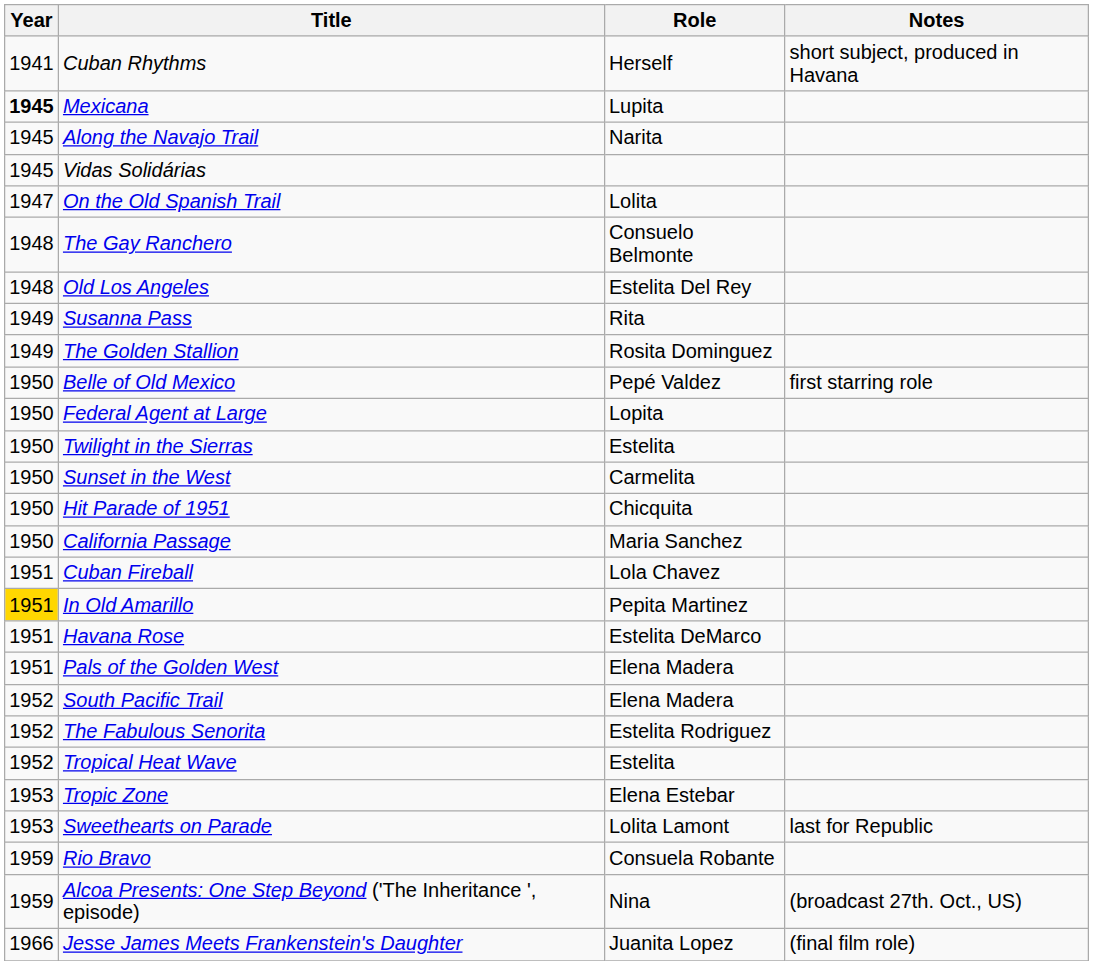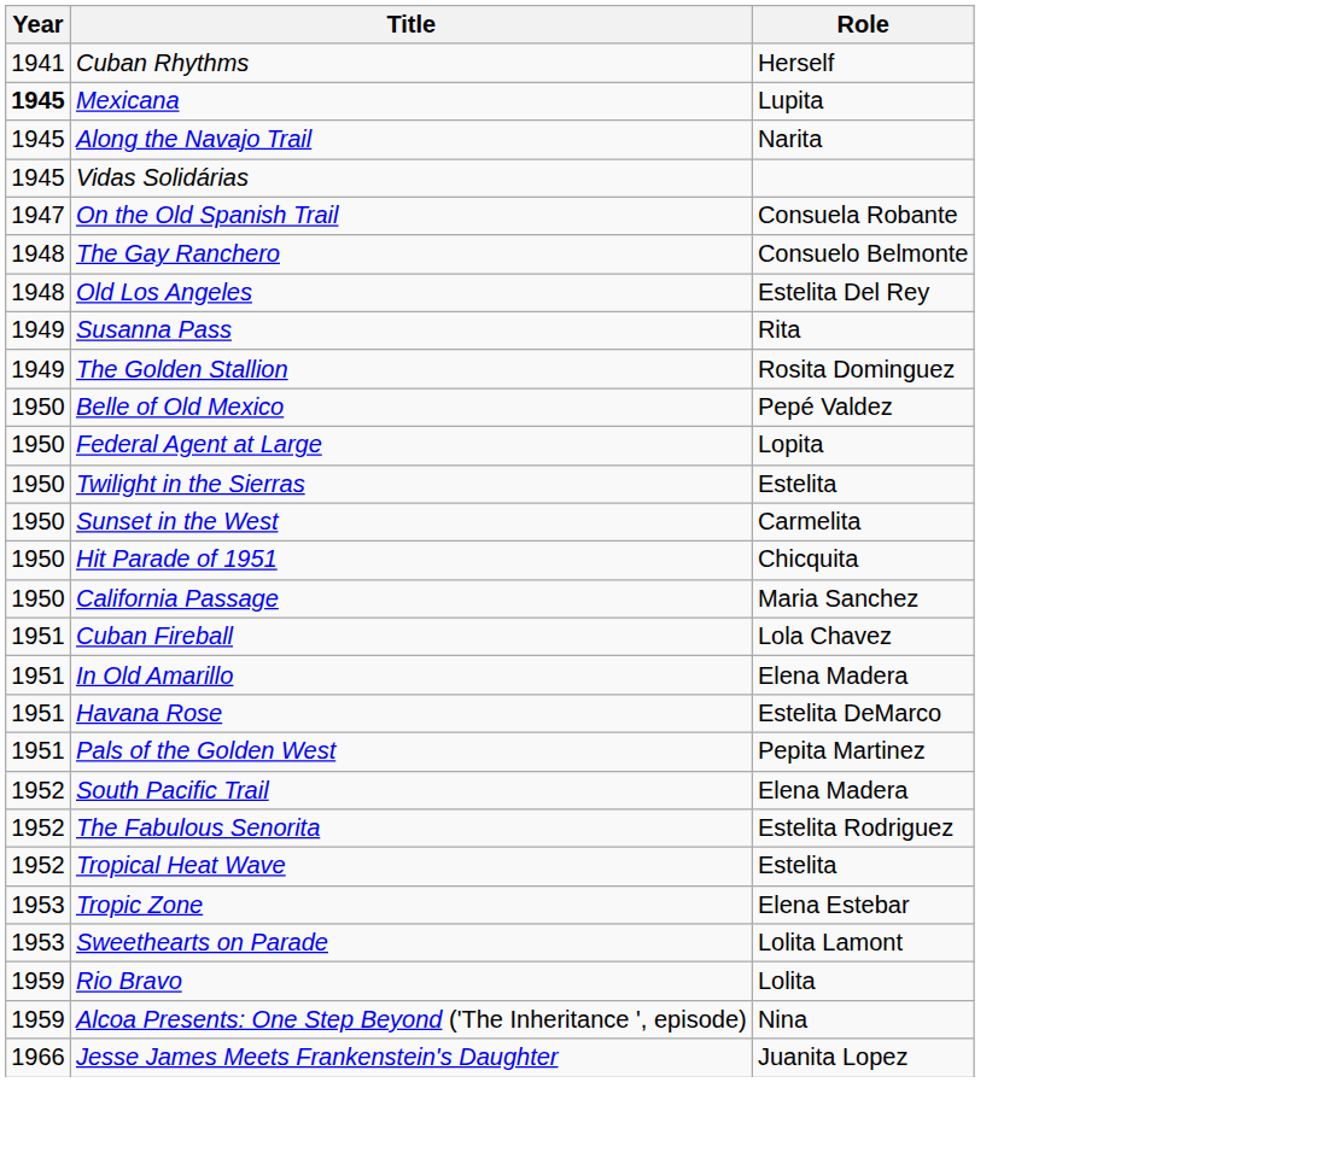- column: Notes | short subject, produced in Havana | first starring role | last for Republic | (broadcast 27th. Oct., US) | (final film role)
On the Old Spanish Trail | Role: Lolita -> Consuela Robante
In Old Amarillo | Year: gold background -> no background
In Old Amarillo | Role: Pepita Martinez -> Elena Madera
Pals of the Golden West | Role: Elena Madera -> Pepita Martinez
Rio Bravo | Role: Consuela Robante -> Lolita
